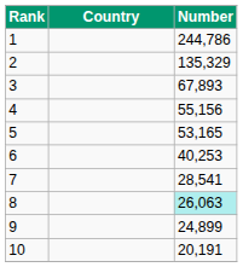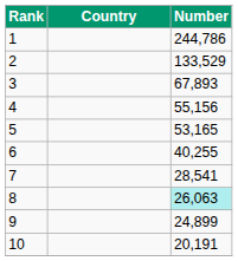2 | Number: 135,329 -> 133,529
6 | Number: 40,253 -> 40,255
